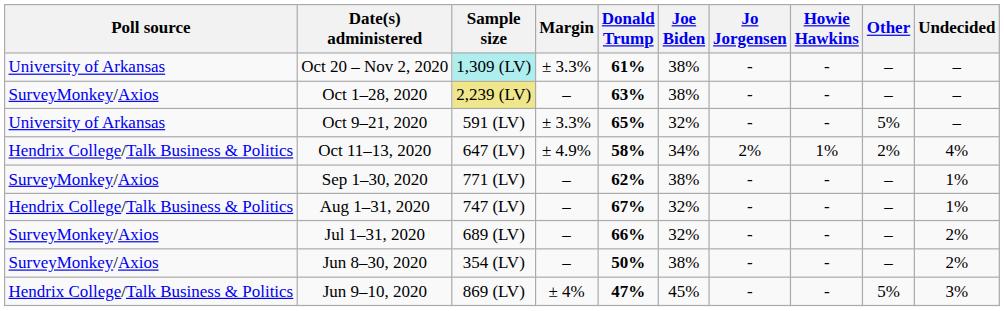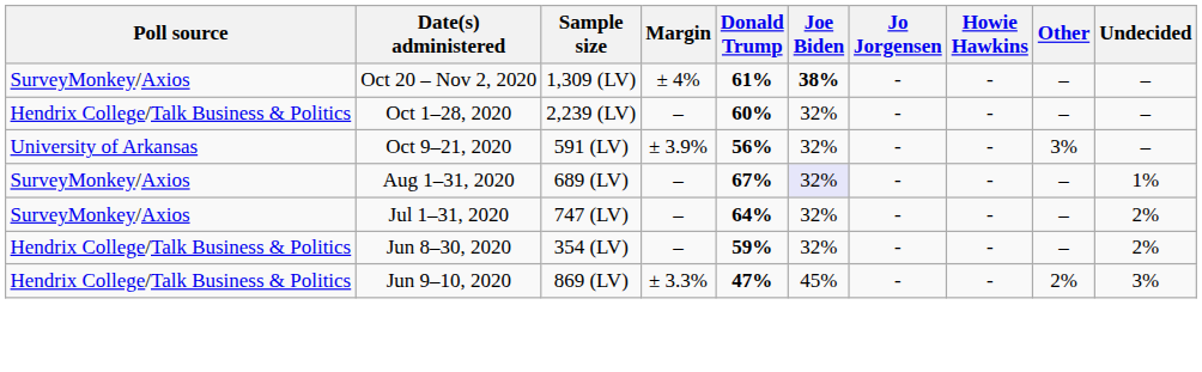Oct 20 – Nov 2, 2020 | Poll source: University of Arkansas -> SurveyMonkey/Axios
Oct 20 – Nov 2, 2020 | Sample size: paleturquoise background -> no background
Oct 20 – Nov 2, 2020 | Margin: ± 3.3% -> ± 4%
Oct 20 – Nov 2, 2020 | Joe Biden: normal -> bold
Oct 1–28, 2020 | Poll source: SurveyMonkey/Axios -> Hendrix College/Talk Business & Politics
Oct 1–28, 2020 | Sample size: khaki background -> no background
Oct 1–28, 2020 | Donald Trump: 63% -> 60%
Oct 1–28, 2020 | Joe Biden: 38% -> 32%
Oct 9–21, 2020 | Margin: ± 3.3% -> ± 3.9%
Oct 9–21, 2020 | Donald Trump: 65% -> 56%
Oct 9–21, 2020 | Other: 5% -> 3%
- row: Hendrix College/Talk Business & Politics | Oct 11–13, 2020 | 647 (LV) | ± 4.9% | 58% | 34% | 2% | 1% | 2% | 4%
- row: SurveyMonkey/Axios | Sep 1–30, 2020 | 771 (LV) | – | 62% | 38% | - | - | – | 1%
Aug 1–31, 2020 | Poll source: Hendrix College/Talk Business & Politics -> SurveyMonkey/Axios
Aug 1–31, 2020 | Sample size: 747 (LV) -> 689 (LV)
Aug 1–31, 2020 | Joe Biden: no background -> lavender background
Jul 1–31, 2020 | Sample size: 689 (LV) -> 747 (LV)
Jul 1–31, 2020 | Donald Trump: 66% -> 64%
Jun 8–30, 2020 | Poll source: SurveyMonkey/Axios -> Hendrix College/Talk Business & Politics
Jun 8–30, 2020 | Donald Trump: 50% -> 59%
Jun 8–30, 2020 | Joe Biden: 38% -> 32%
Jun 9–10, 2020 | Margin: ± 4% -> ± 3.3%
Jun 9–10, 2020 | Other: 5% -> 2%
